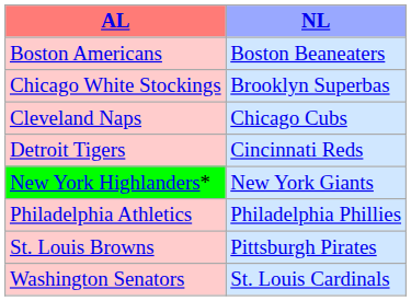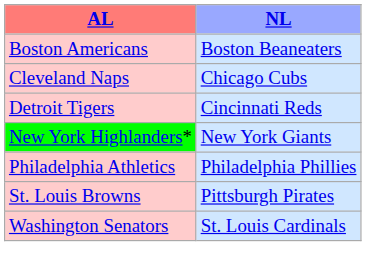- row: Chicago White Stockings | Brooklyn Superbas
